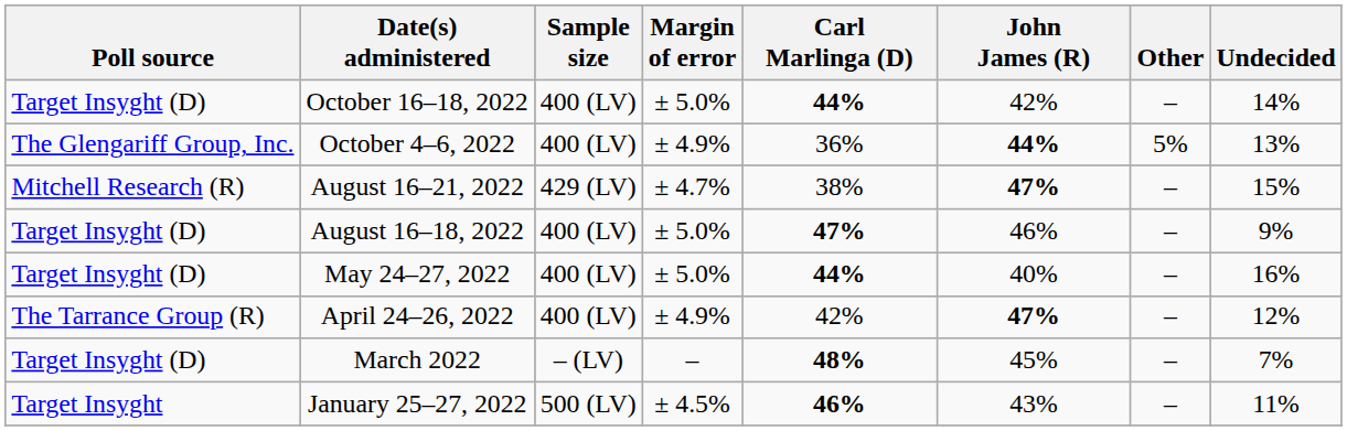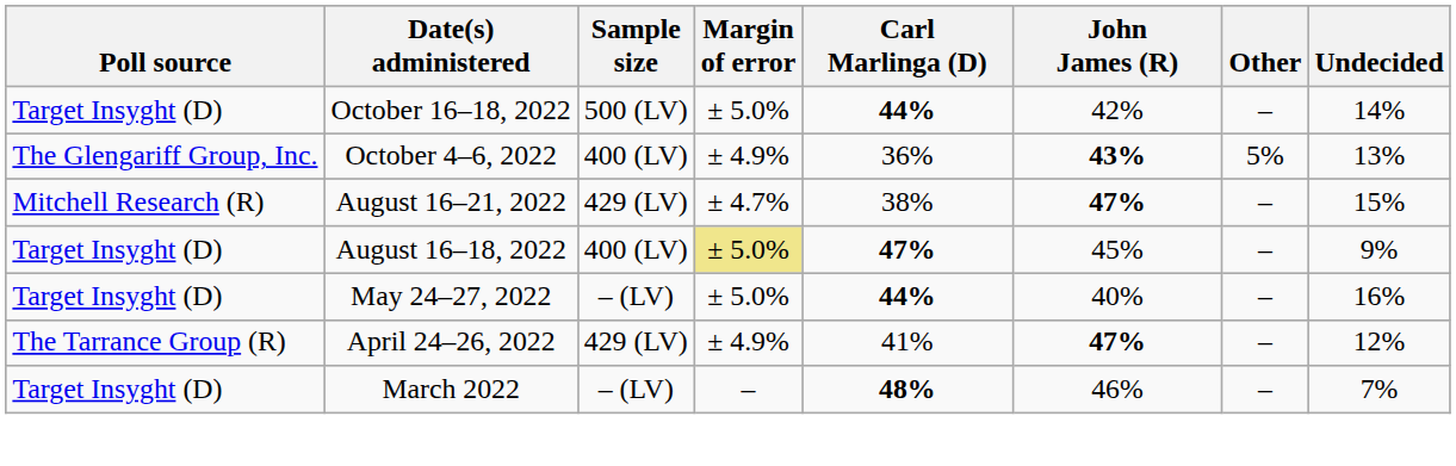October 16–18, 2022 | Sample size: 400 (LV) -> 500 (LV)
October 4–6, 2022 | John James (R): 44% -> 43%
August 16–18, 2022 | Margin of error: no background -> khaki background
August 16–18, 2022 | John James (R): 46% -> 45%
May 24–27, 2022 | Sample size: 400 (LV) -> – (LV)
April 24–26, 2022 | Sample size: 400 (LV) -> 429 (LV)
April 24–26, 2022 | Carl Marlinga (D): 42% -> 41%
March 2022 | John James (R): 45% -> 46%
- row: Target Insyght | January 25–27, 2022 | 500 (LV) | ± 4.5% | 46% | 43% | – | 11%
